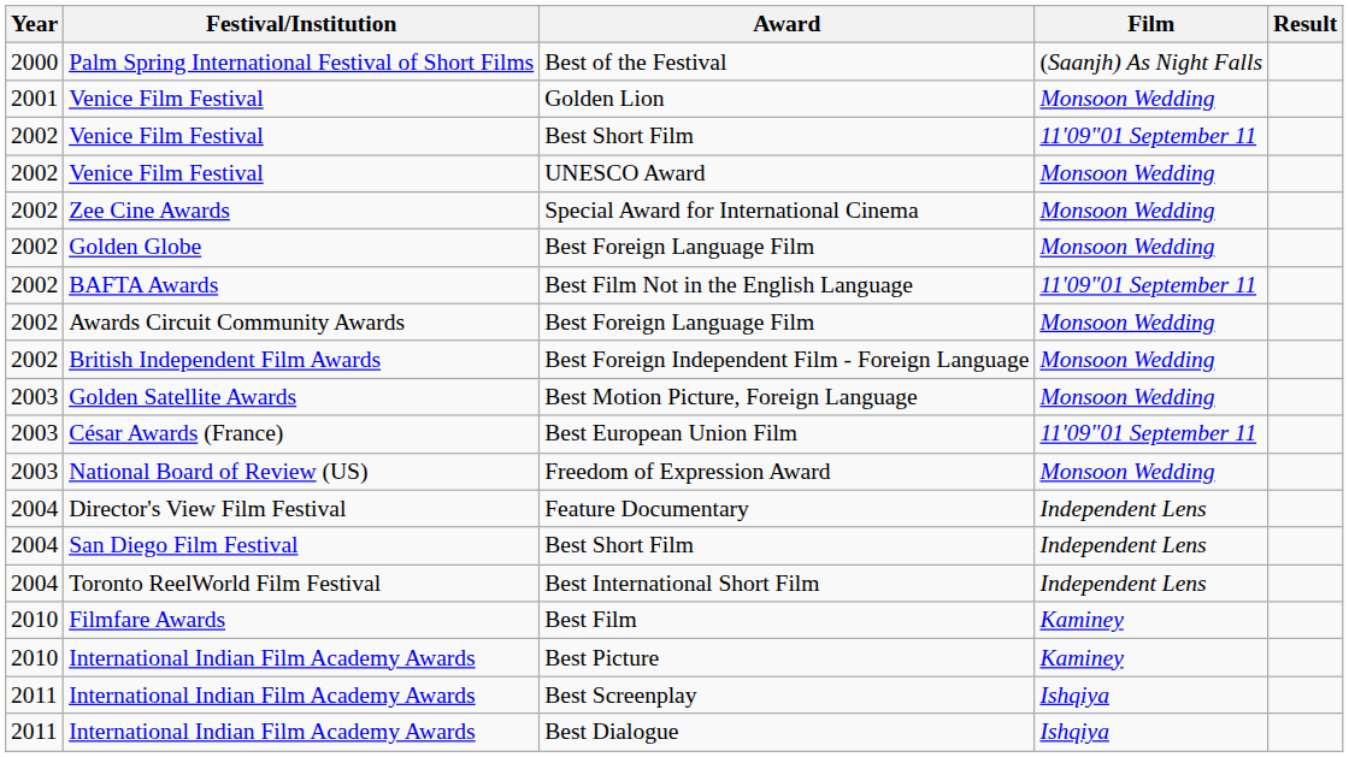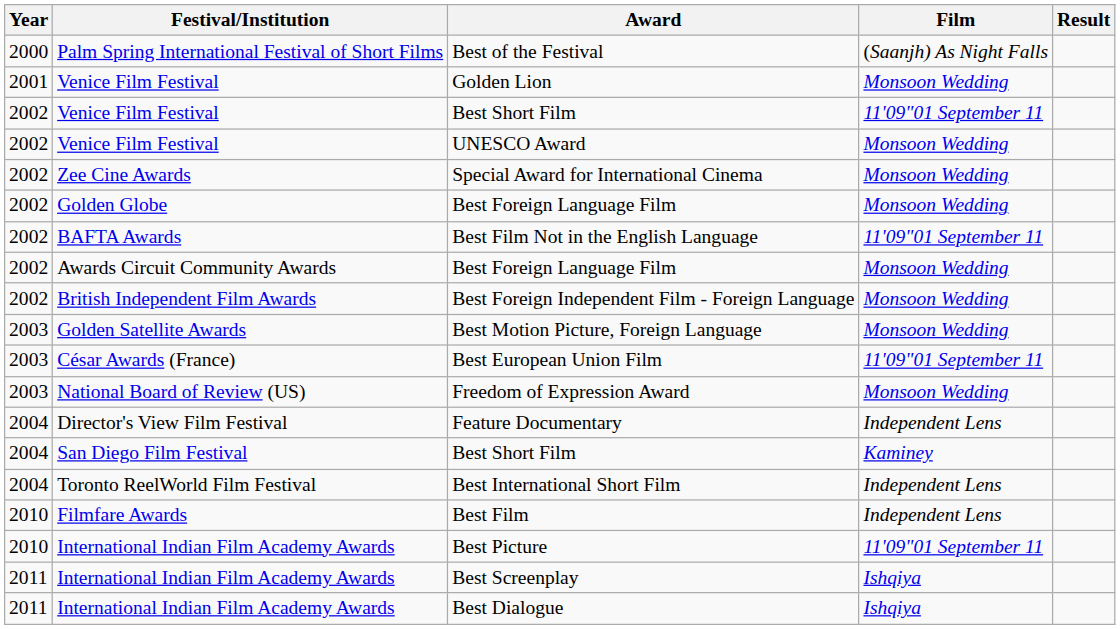San Diego Film Festival / Best Short Film | Film: Independent Lens -> Kaminey
Best Film | Film: Kaminey -> Independent Lens
Best Picture | Film: Kaminey -> 11'09"01 September 11
